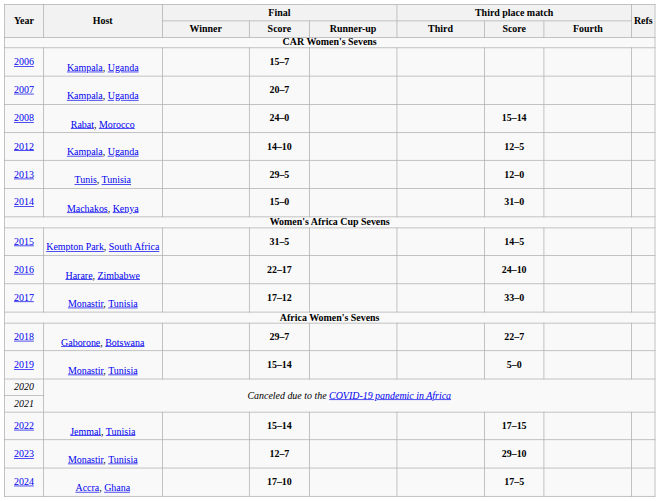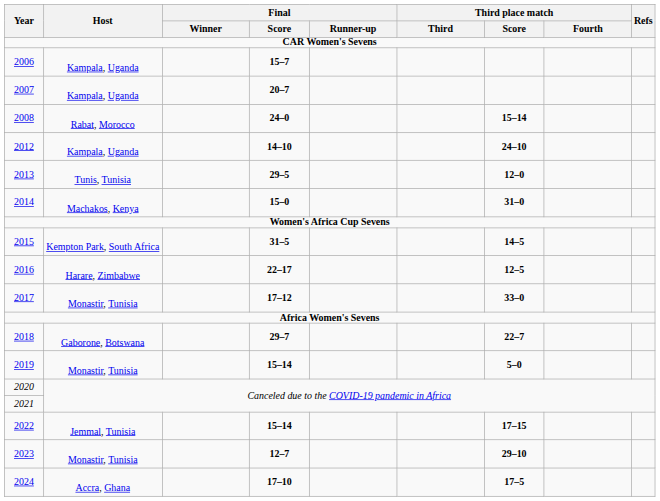2012 | Third place match / Score: 12–5 -> 24–10
2016 | Third place match / Score: 24–10 -> 12–5
